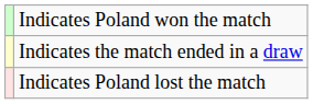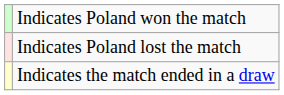rows swapped: Indicates the match ended in a draw <-> Indicates Poland lost the match
